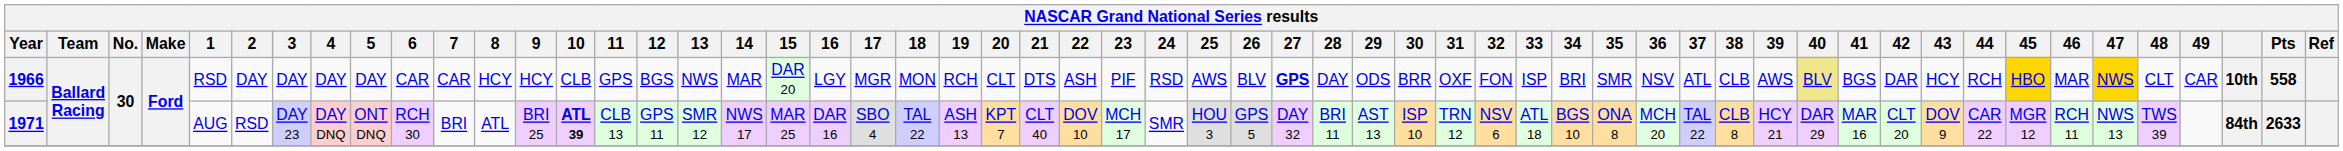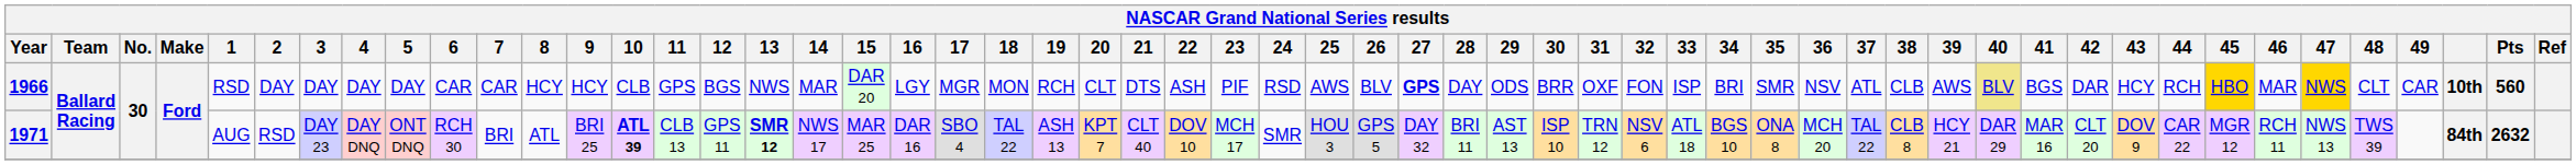1966 | Pts: 558 -> 560
1971 | 13: normal -> bold
1971 | Pts: 2633 -> 2632
